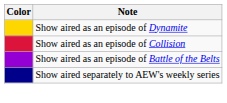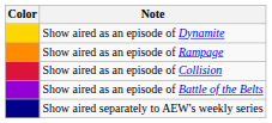+ row: Show aired as an episode of Rampage
